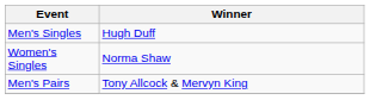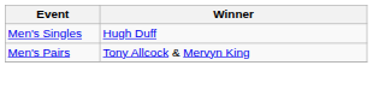- row: Women's Singles | Norma Shaw
